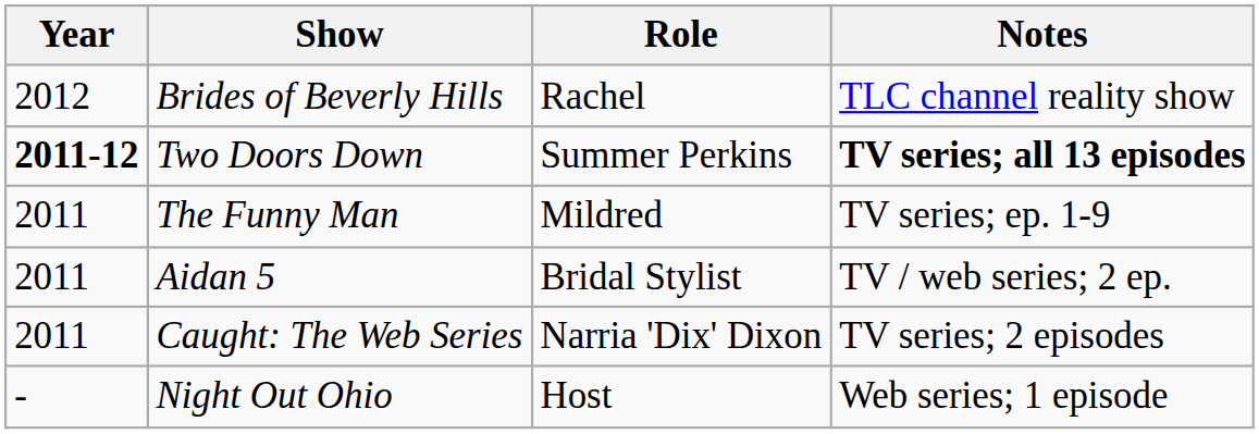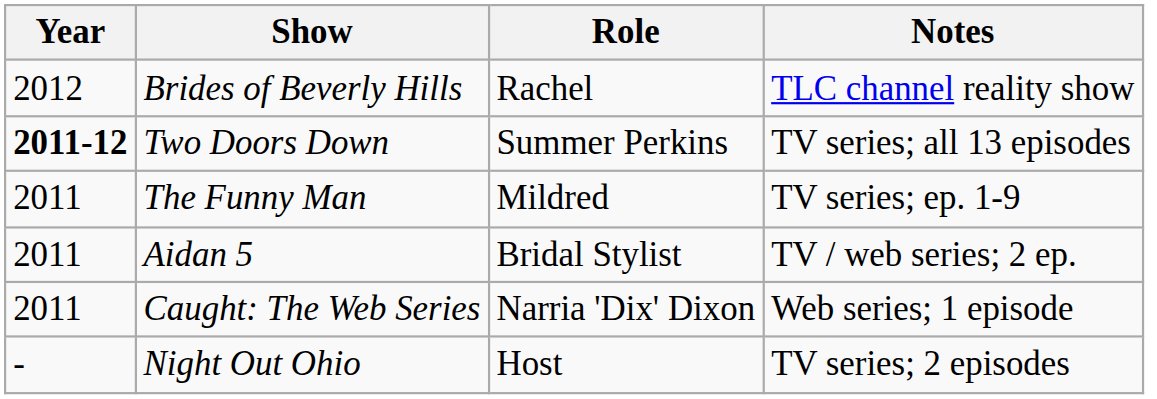Two Doors Down | Notes: bold -> normal
Caught: The Web Series | Notes: TV series; 2 episodes -> Web series; 1 episode
Night Out Ohio | Notes: Web series; 1 episode -> TV series; 2 episodes
